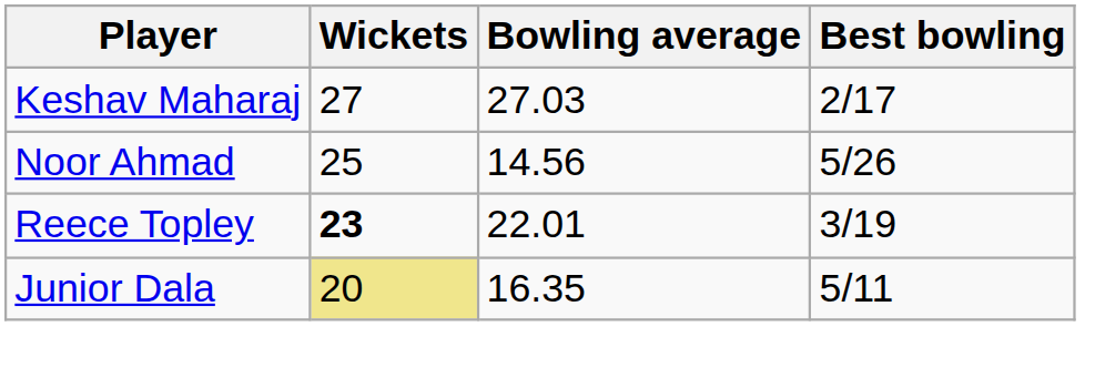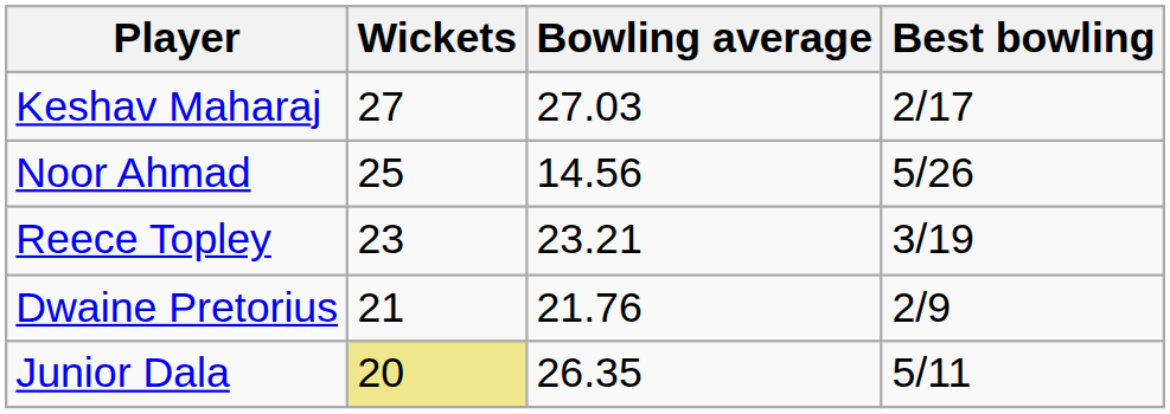Reece Topley | Wickets: bold -> normal
Reece Topley | Bowling average: 22.01 -> 23.21
+ row: Dwaine Pretorius | 21 | 21.76 | 2/9
Junior Dala | Bowling average: 16.35 -> 26.35
